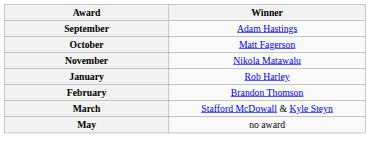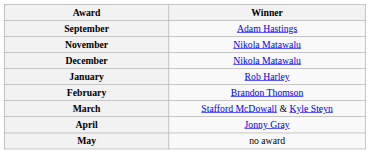- row: October | Matt Fagerson
+ row: December | Nikola Matawalu
+ row: April | Jonny Gray
